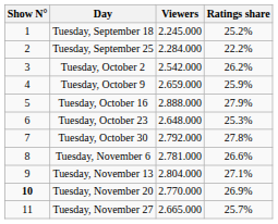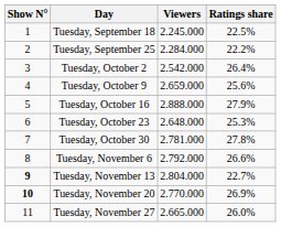Tuesday, September 18 | Ratings share: 25.2% -> 22.5%
Tuesday, October 2 | Ratings share: 26.2% -> 26.4%
Tuesday, October 9 | Ratings share: 25.9% -> 25.6%
Tuesday, October 30 | Viewers: 2.792.000 -> 2.781.000
Tuesday, November 6 | Viewers: 2.781.000 -> 2.792.000
Tuesday, November 13 | Show N°: normal -> bold
Tuesday, November 13 | Ratings share: 27.1% -> 22.7%
Tuesday, November 27 | Ratings share: 25.7% -> 26.0%
